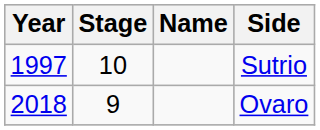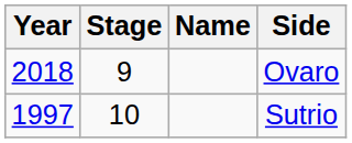rows swapped: Sutrio <-> Ovaro
